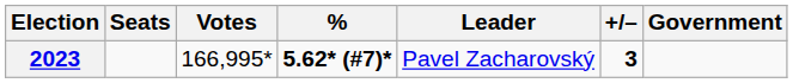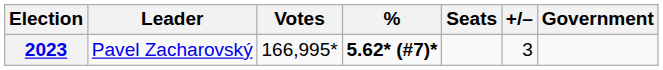columns swapped: Leader <-> Seats
2023 | +/–: bold -> normal
